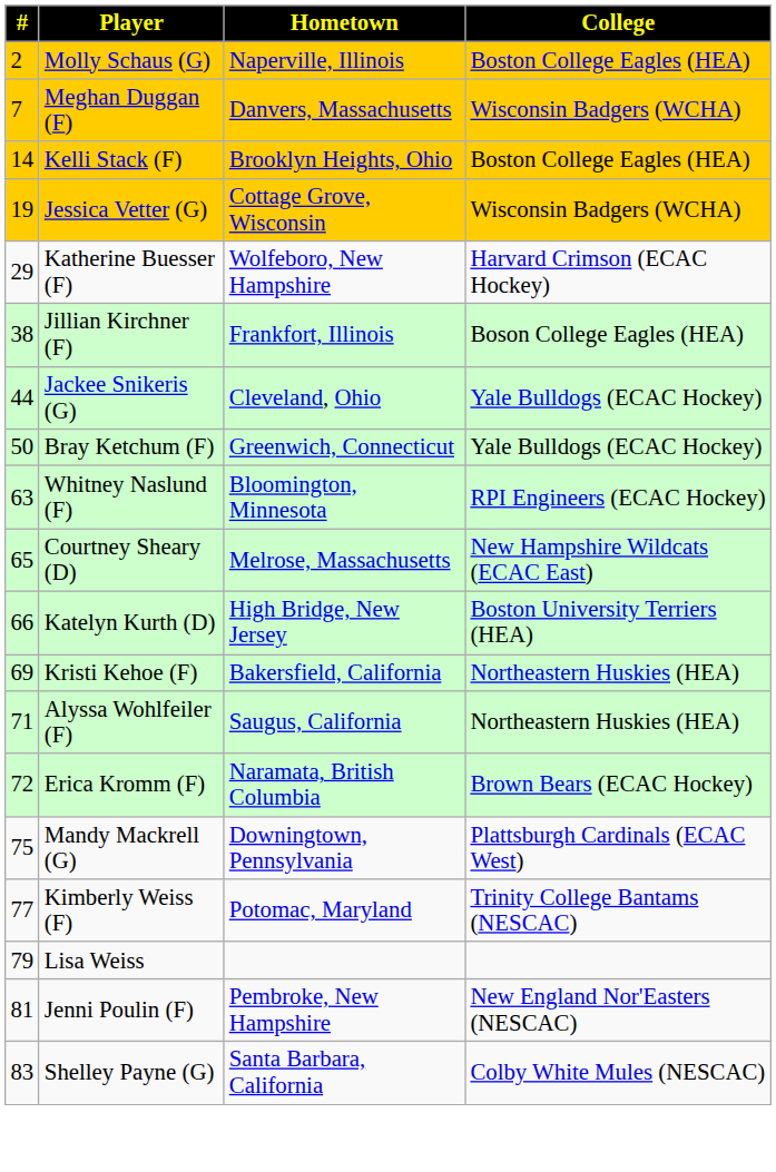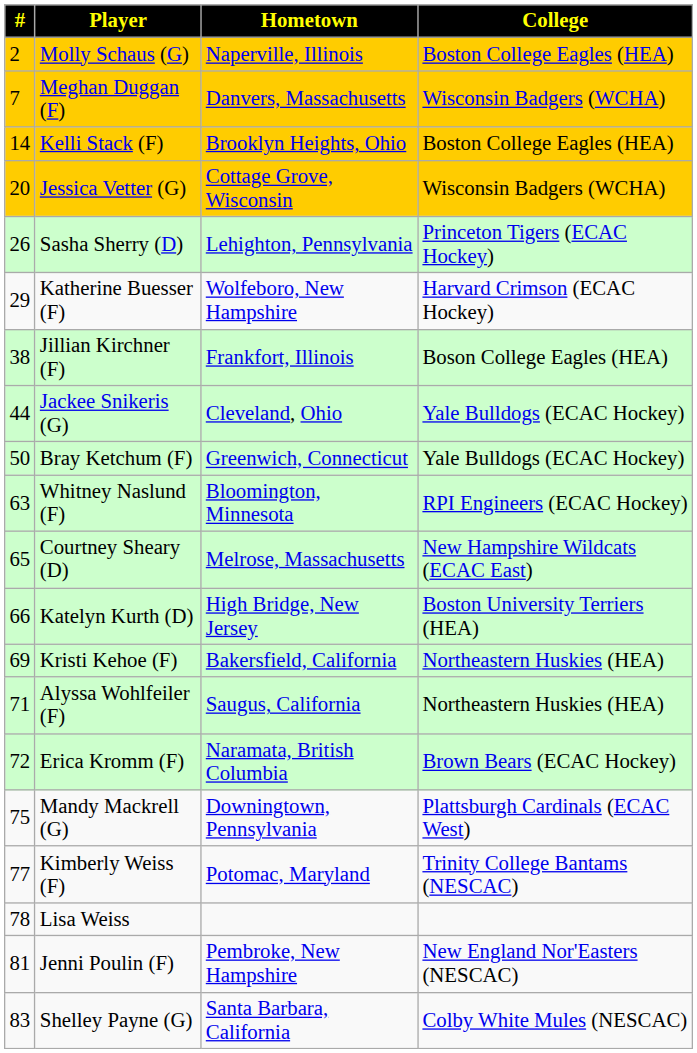Jessica Vetter (G) | #: 19 -> 20
+ row: 26 | Sasha Sherry (D) | Lehighton, Pennsylvania | Princeton Tigers (ECAC Hockey)
Lisa Weiss | #: 79 -> 78
